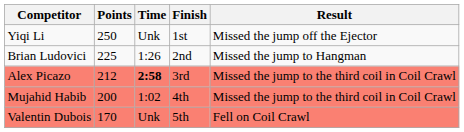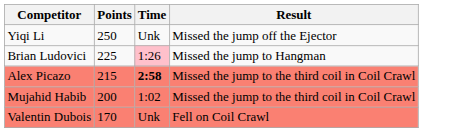- column: Finish | 1st | 2nd | 3rd | 4th | 5th
Brian Ludovici | Time: no background -> pink background
Alex Picazo | Points: 212 -> 215
